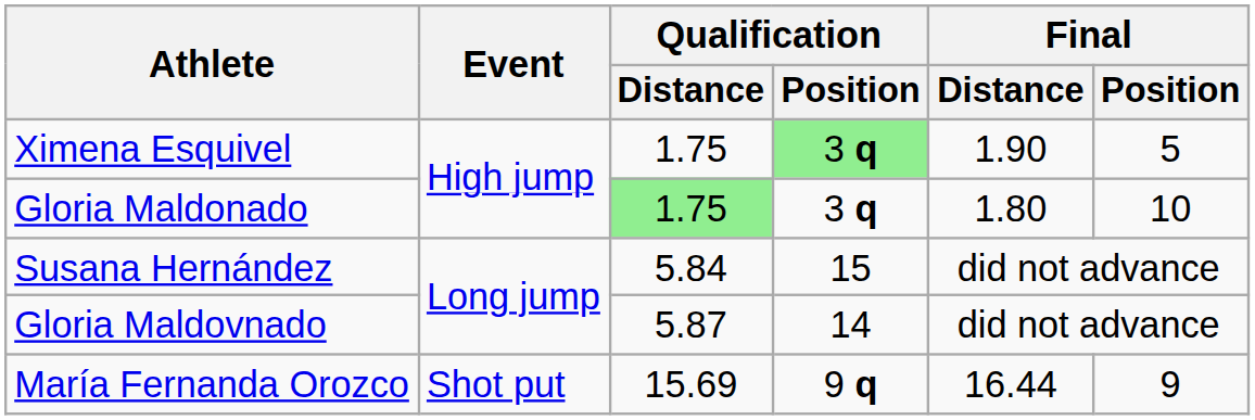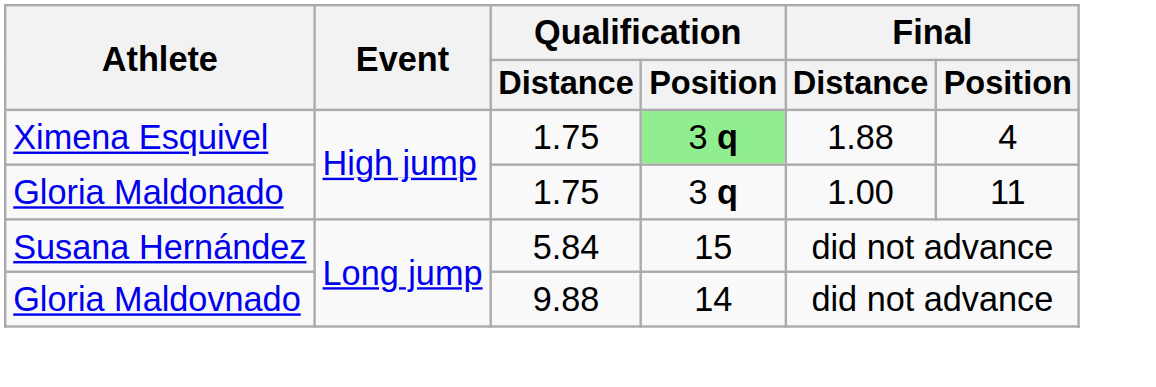Ximena Esquivel | Final / Distance: 1.90 -> 1.88
Ximena Esquivel | Final / Position: 5 -> 4
Gloria Maldonado | Qualification / Distance: lightgreen background -> no background
Gloria Maldonado | Final / Distance: 1.80 -> 1.00
Gloria Maldonado | Final / Position: 10 -> 11
Gloria Maldovnado | Qualification / Distance: 5.87 -> 9.88
- row: María Fernanda Orozco | Shot put | 15.69 | 9 q | 16.44 | 9
